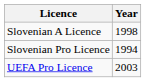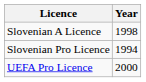UEFA Pro Licence | Year: 2003 -> 2000
